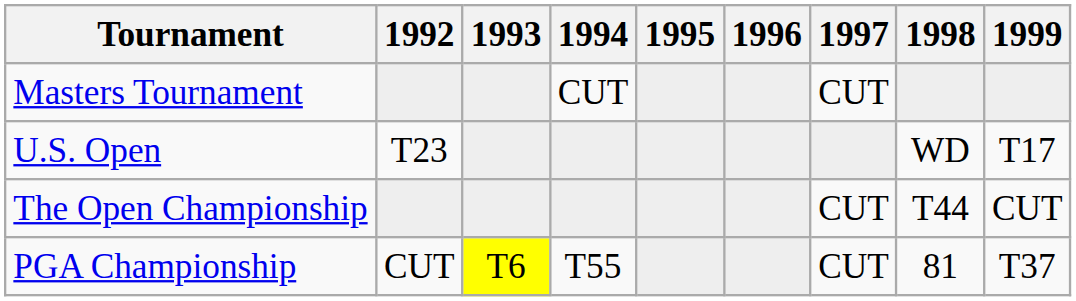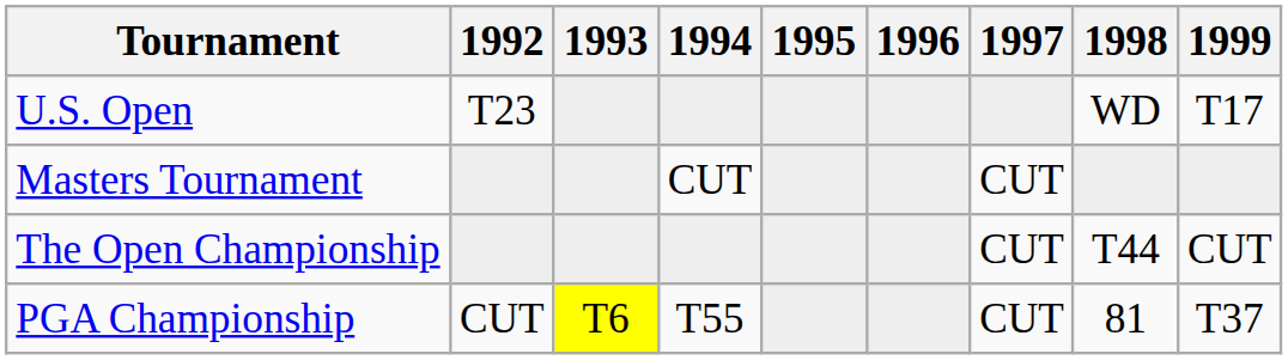rows swapped: Masters Tournament <-> U.S. Open
